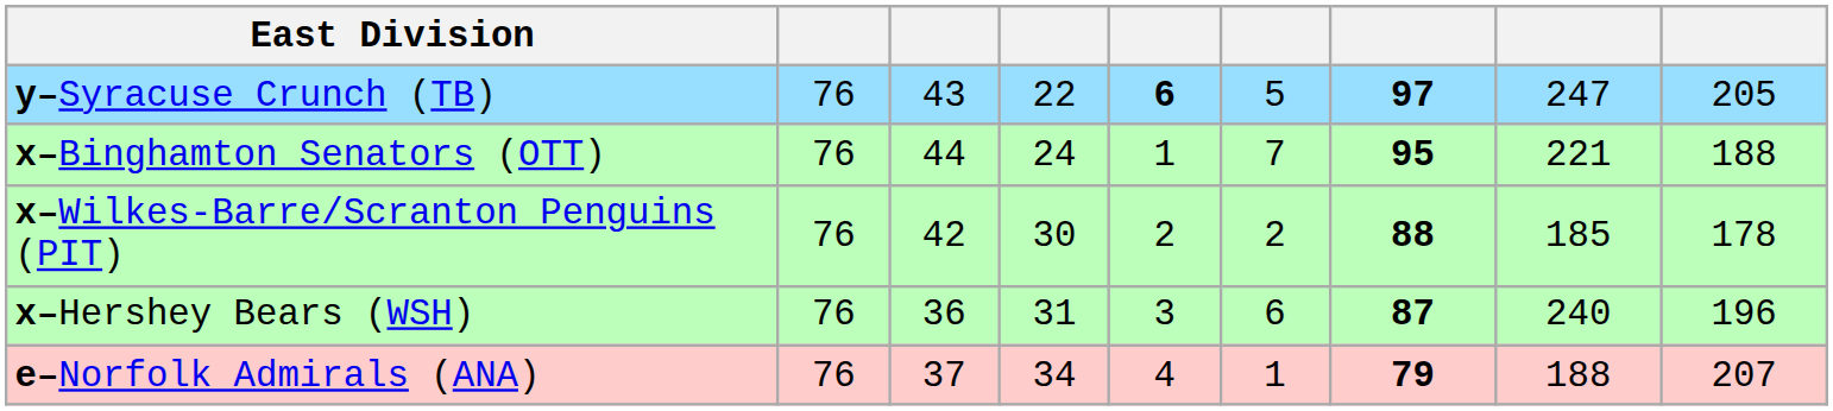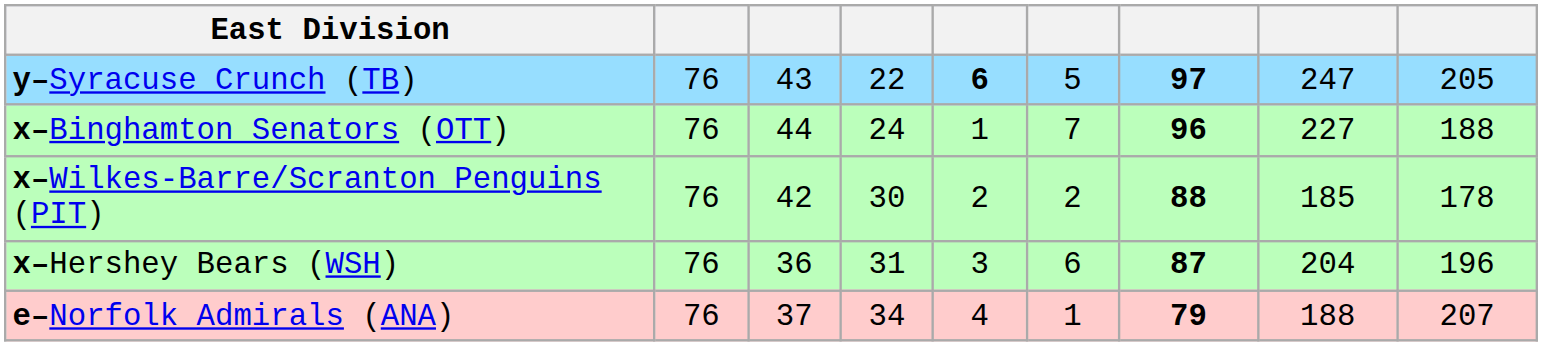x–Binghamton Senators (OTT) | column 7: 95 -> 96
x–Binghamton Senators (OTT) | column 8: 221 -> 227
x–Hershey Bears (WSH) | column 8: 240 -> 204
